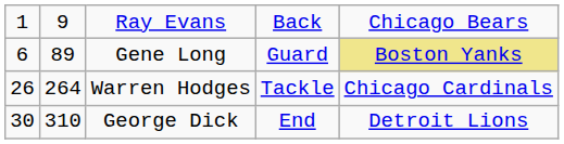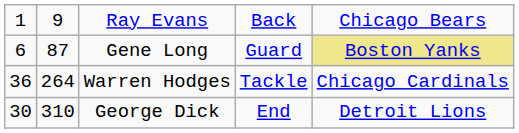Gene Long | column 2: 89 -> 87
Warren Hodges | column 1: 26 -> 36
